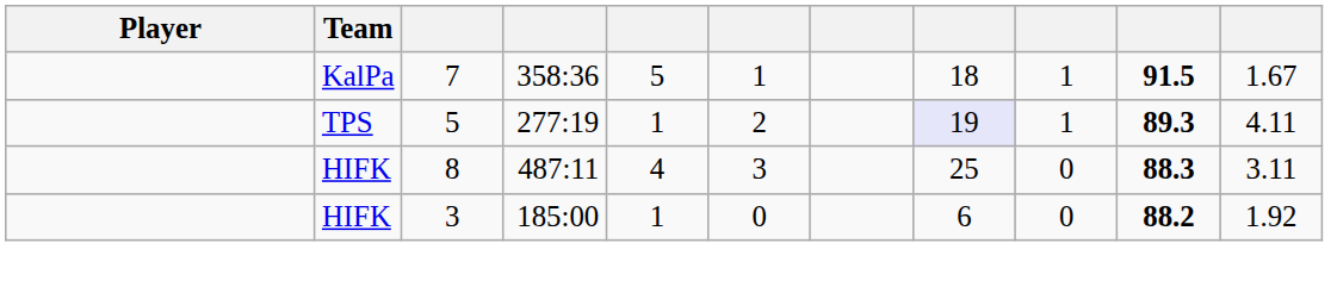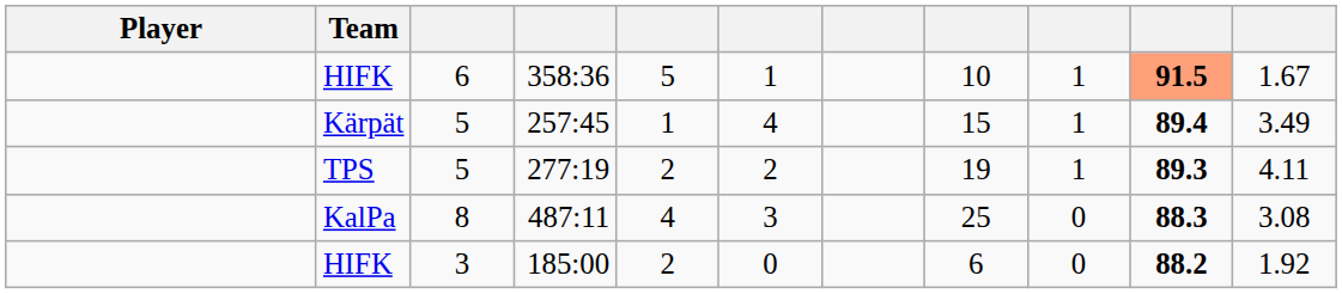358:36 | Team: KalPa -> HIFK
358:36 | column 3: 7 -> 6
358:36 | column 8: 18 -> 10
358:36 | column 10: no background -> lightsalmon background
+ row: Kärpät | 5 | 257:45 | 1 | 4 | 15 | 1 | 89.4 | 3.49
277:19 | column 5: 1 -> 2
277:19 | column 8: lavender background -> no background
487:11 | Team: HIFK -> KalPa
487:11 | column 11: 3.11 -> 3.08
185:00 | column 5: 1 -> 2
